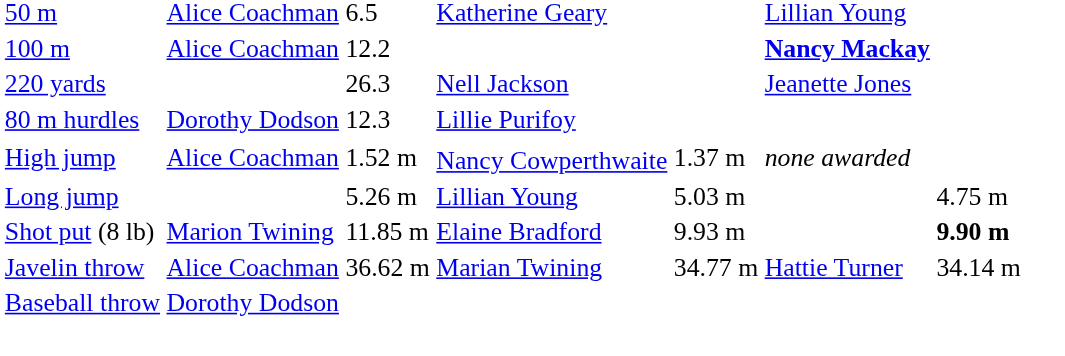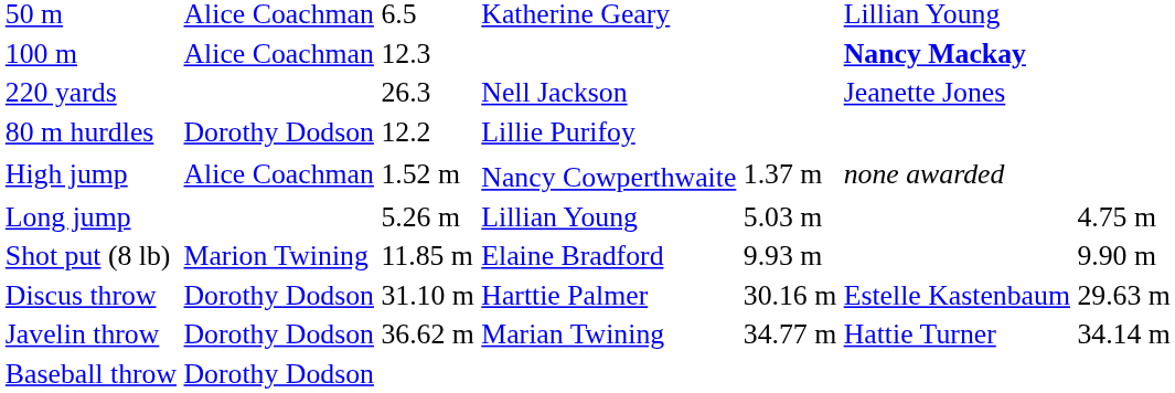100 m | column 3: 12.2 -> 12.3
80 m hurdles | column 3: 12.3 -> 12.2
Shot put (8 lb) | column 7: bold -> normal
+ row: Discus throw | Dorothy Dodson | 31.10 m | Harttie Palmer | 30.16 m | Estelle Kastenbaum | 29.63 m
Javelin throw | column 2: Alice Coachman -> Dorothy Dodson
